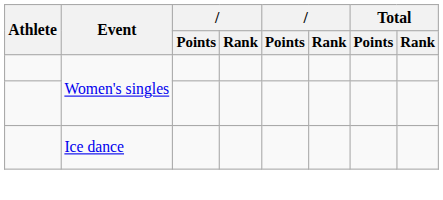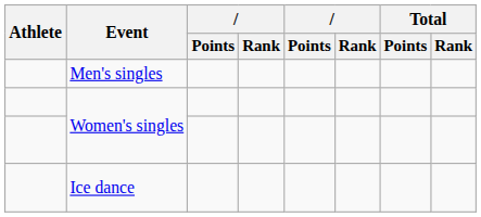+ row: Men's singles
